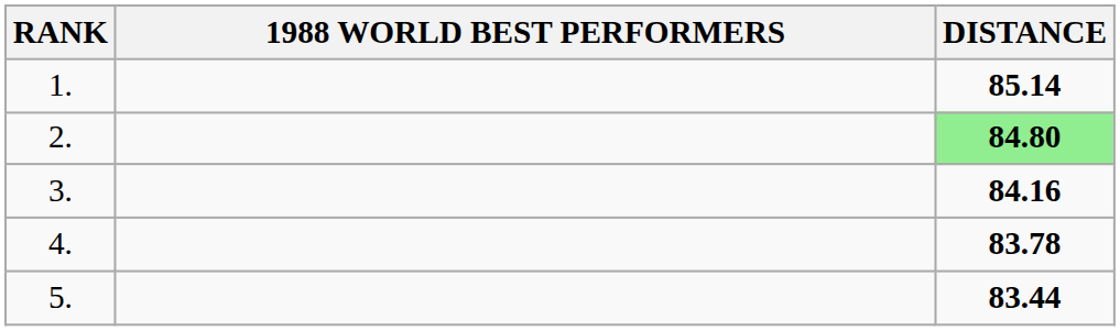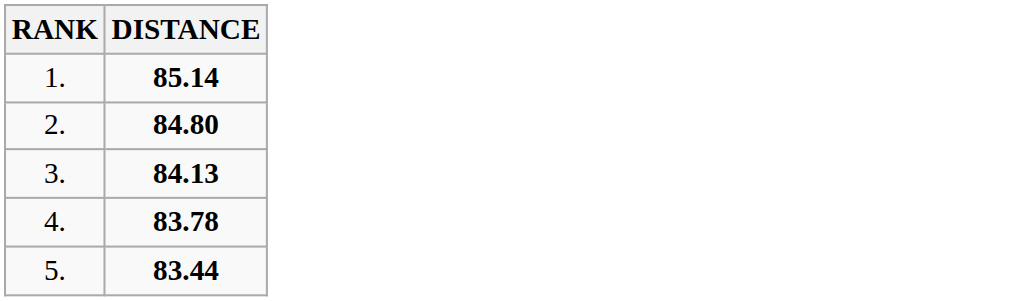- column: 1988 WORLD BEST PERFORMERS
2. | DISTANCE: lightgreen background -> no background
3. | DISTANCE: 84.16 -> 84.13
